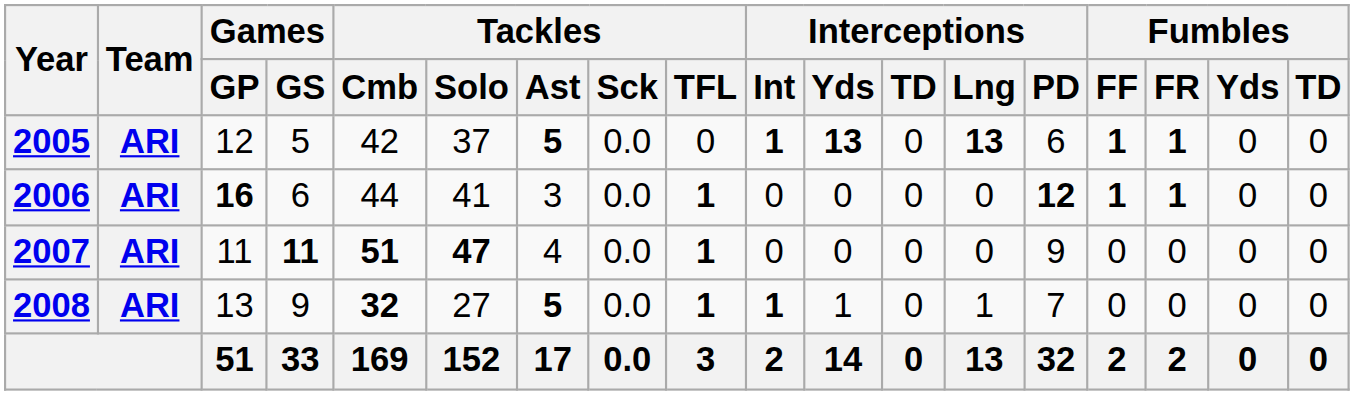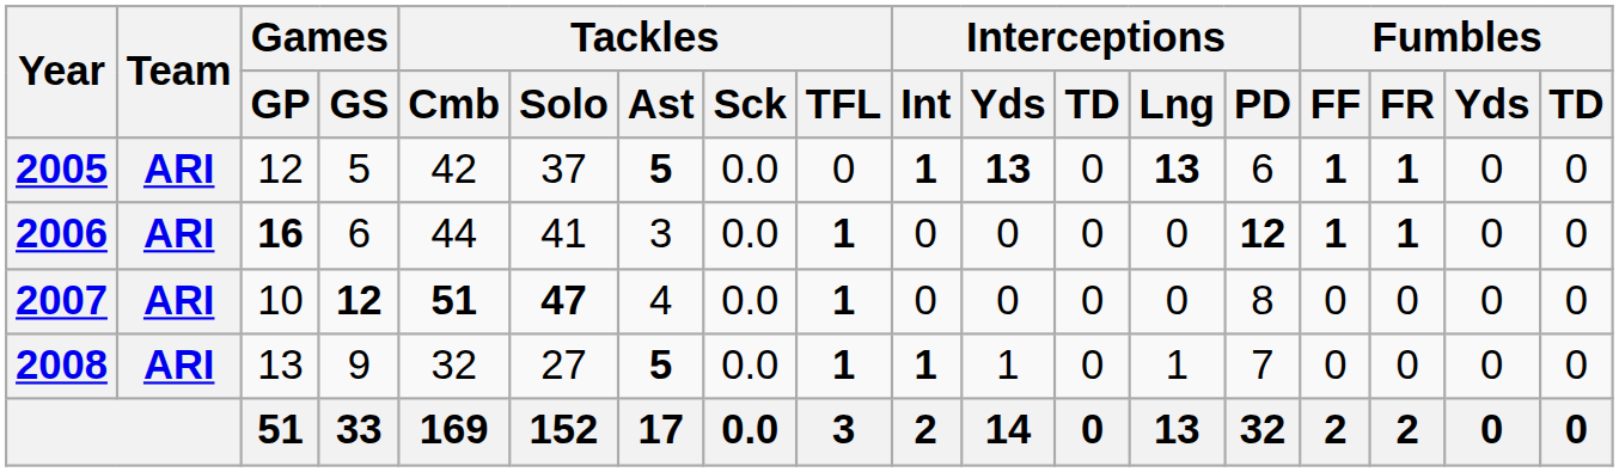2007 | Games / GP: 11 -> 10
2007 | Games / GS: 11 -> 12
2007 | Interceptions / PD: 9 -> 8
2008 | Tackles / Cmb: bold -> normal
